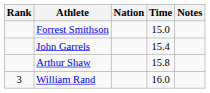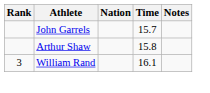- row: Forrest Smithson | 15.0
John Garrels | Time: 15.4 -> 15.7
William Rand | Time: 16.0 -> 16.1
